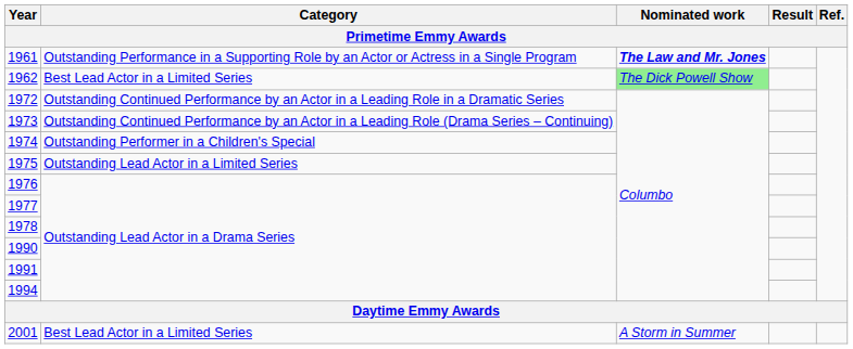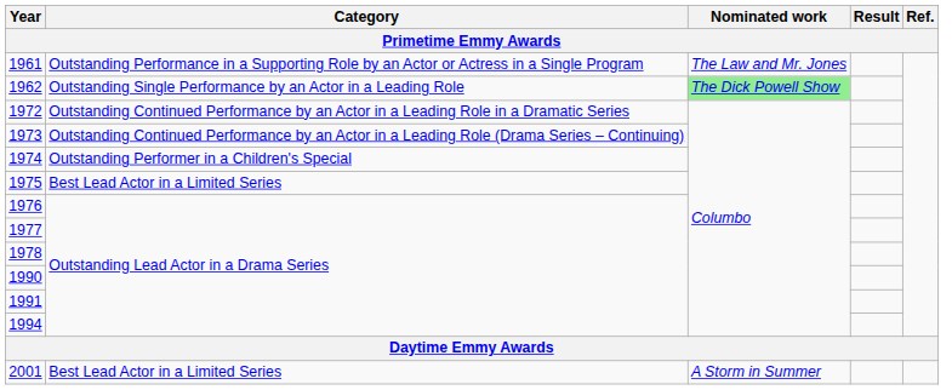1961 | Nominated work: bold -> normal
1962 | Category: Best Lead Actor in a Limited Series -> Outstanding Single Performance by an Actor in a Leading Role
1975 | Category: Outstanding Lead Actor in a Limited Series -> Best Lead Actor in a Limited Series
